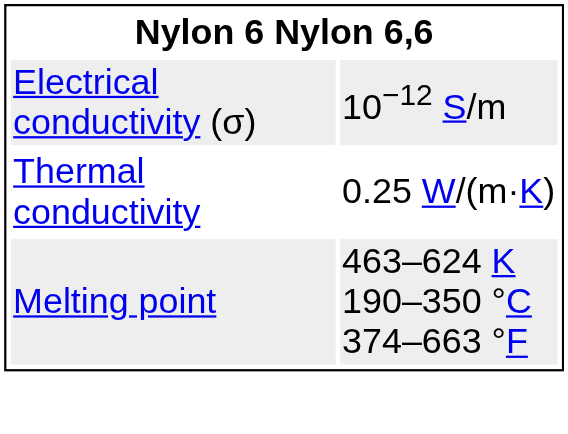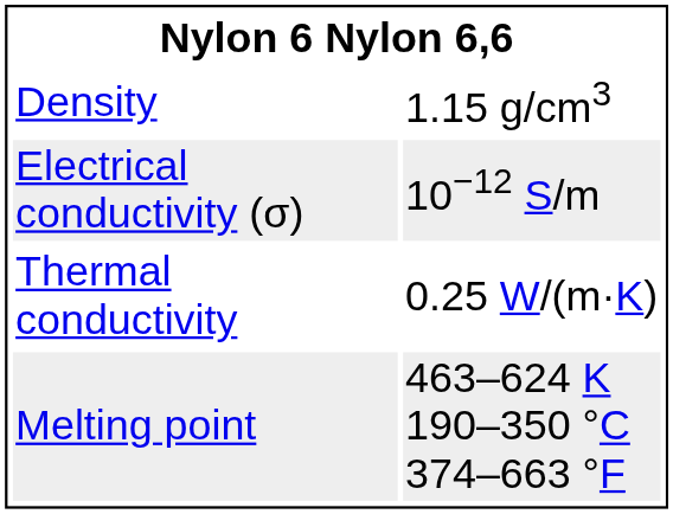+ row: Density | 1.15 g/cm3
